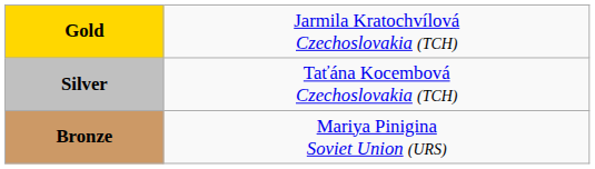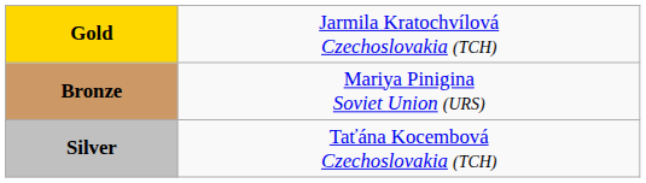rows swapped: Silver <-> Bronze
